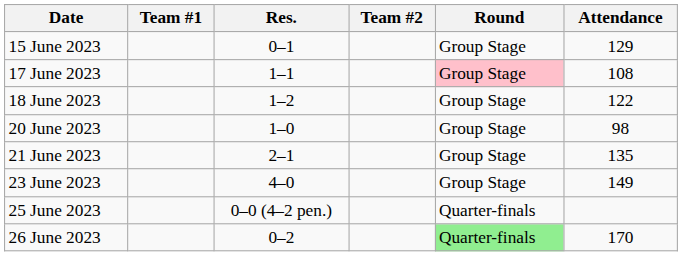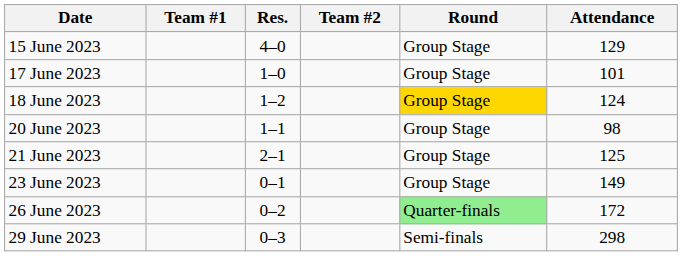15 June 2023 | Res.: 0–1 -> 4–0
17 June 2023 | Res.: 1–1 -> 1–0
17 June 2023 | Round: pink background -> no background
17 June 2023 | Attendance: 108 -> 101
18 June 2023 | Round: no background -> gold background
18 June 2023 | Attendance: 122 -> 124
20 June 2023 | Res.: 1–0 -> 1–1
21 June 2023 | Attendance: 135 -> 125
23 June 2023 | Res.: 4–0 -> 0–1
- row: 25 June 2023 | 0–0 (4–2 pen.) | Quarter-finals
26 June 2023 | Attendance: 170 -> 172
+ row: 29 June 2023 | 0–3 | Semi-finals | 298
